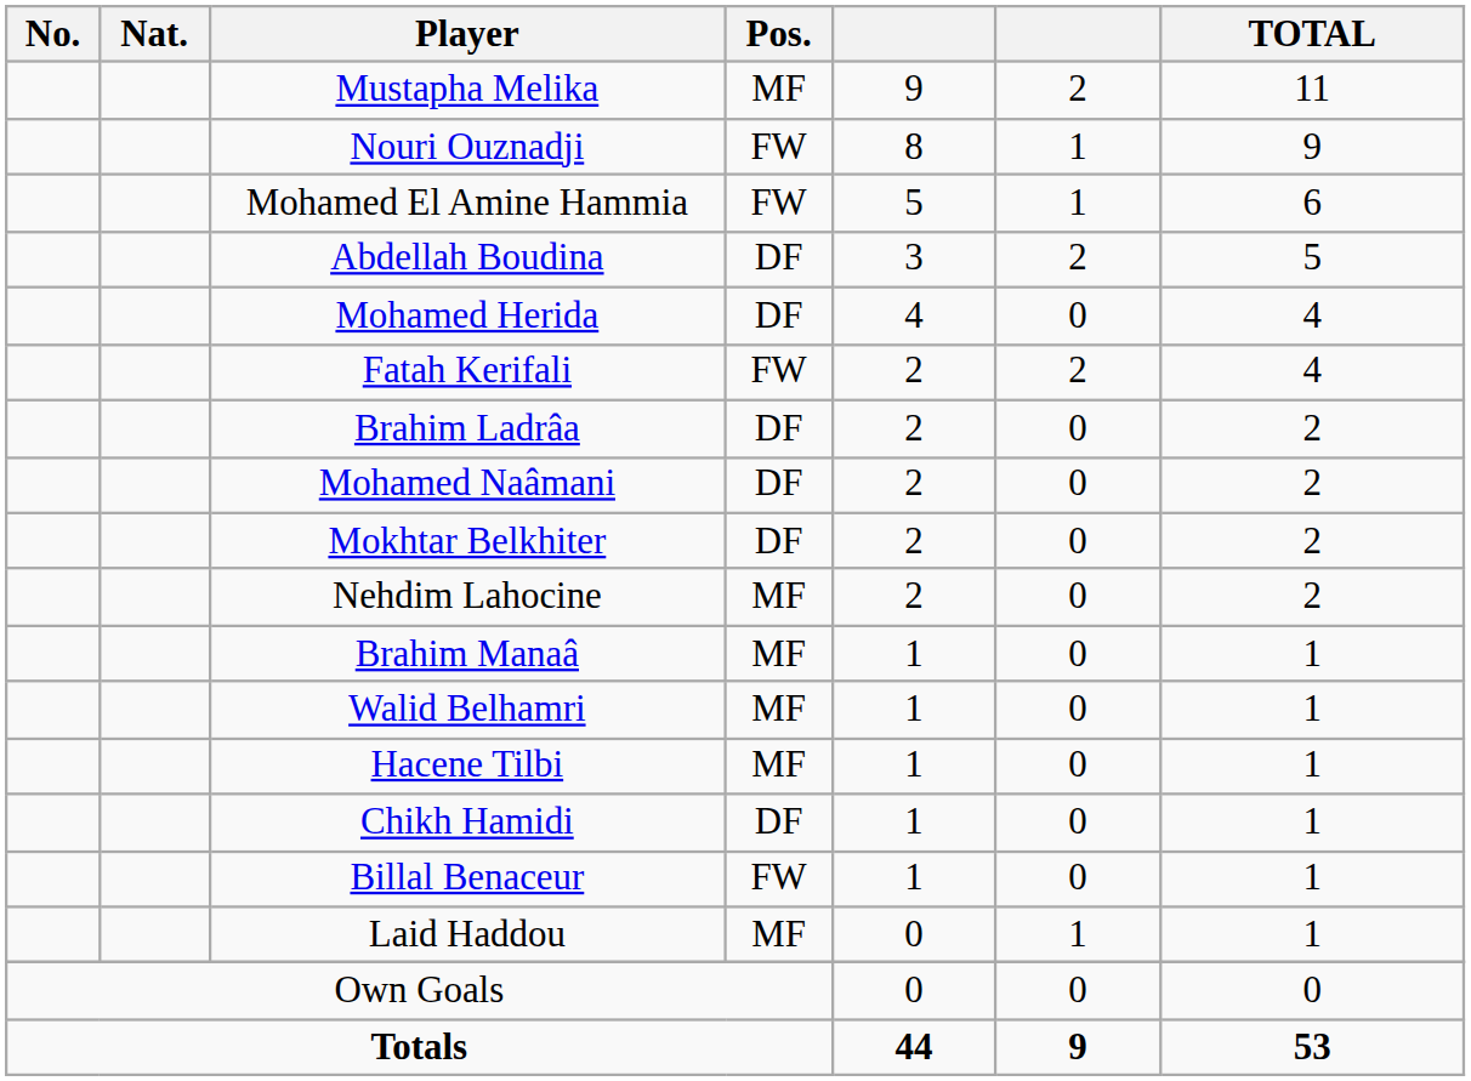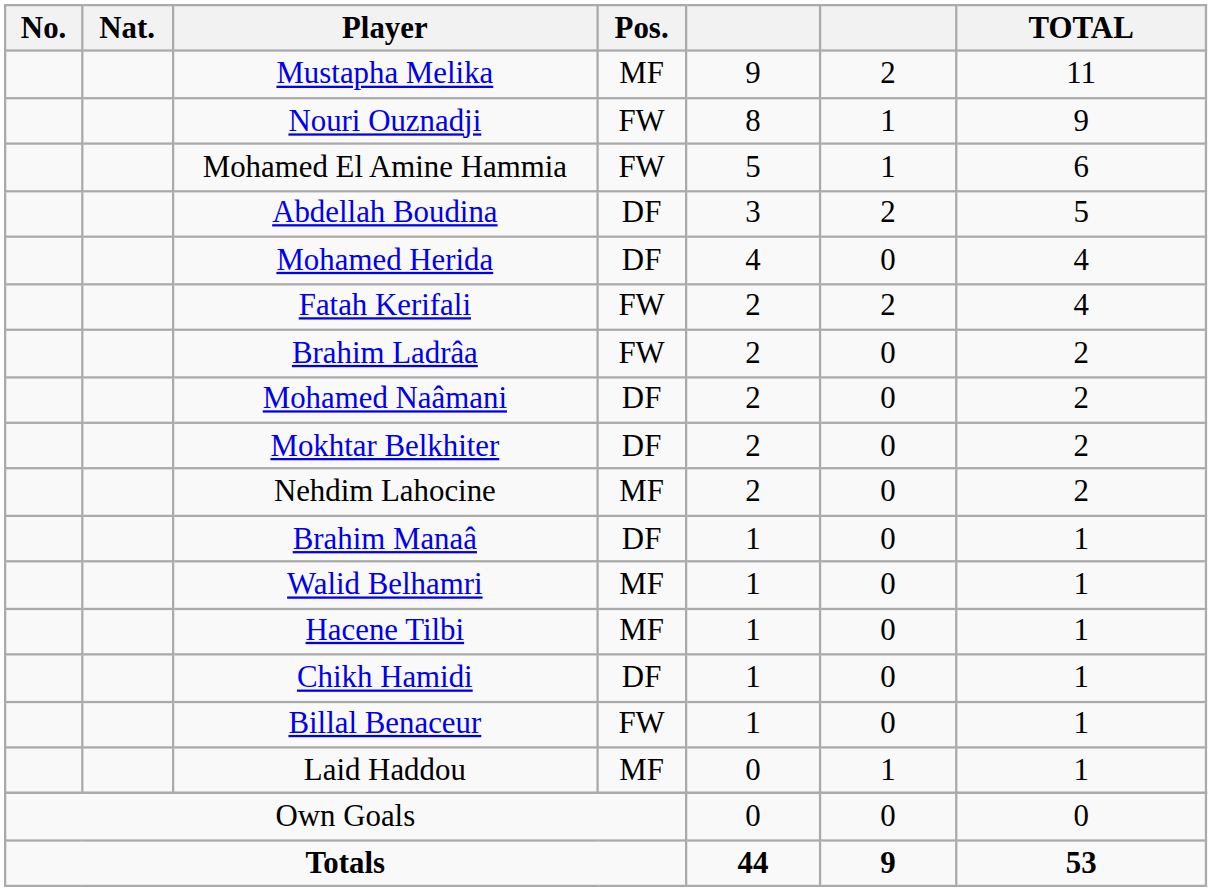Brahim Ladrâa | Pos.: DF -> FW
Brahim Manaâ | Pos.: MF -> DF
